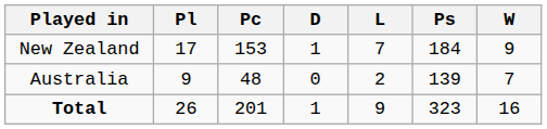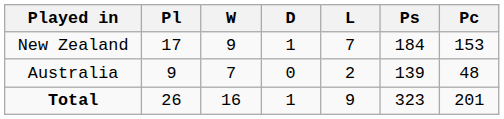columns swapped: W <-> Pc
